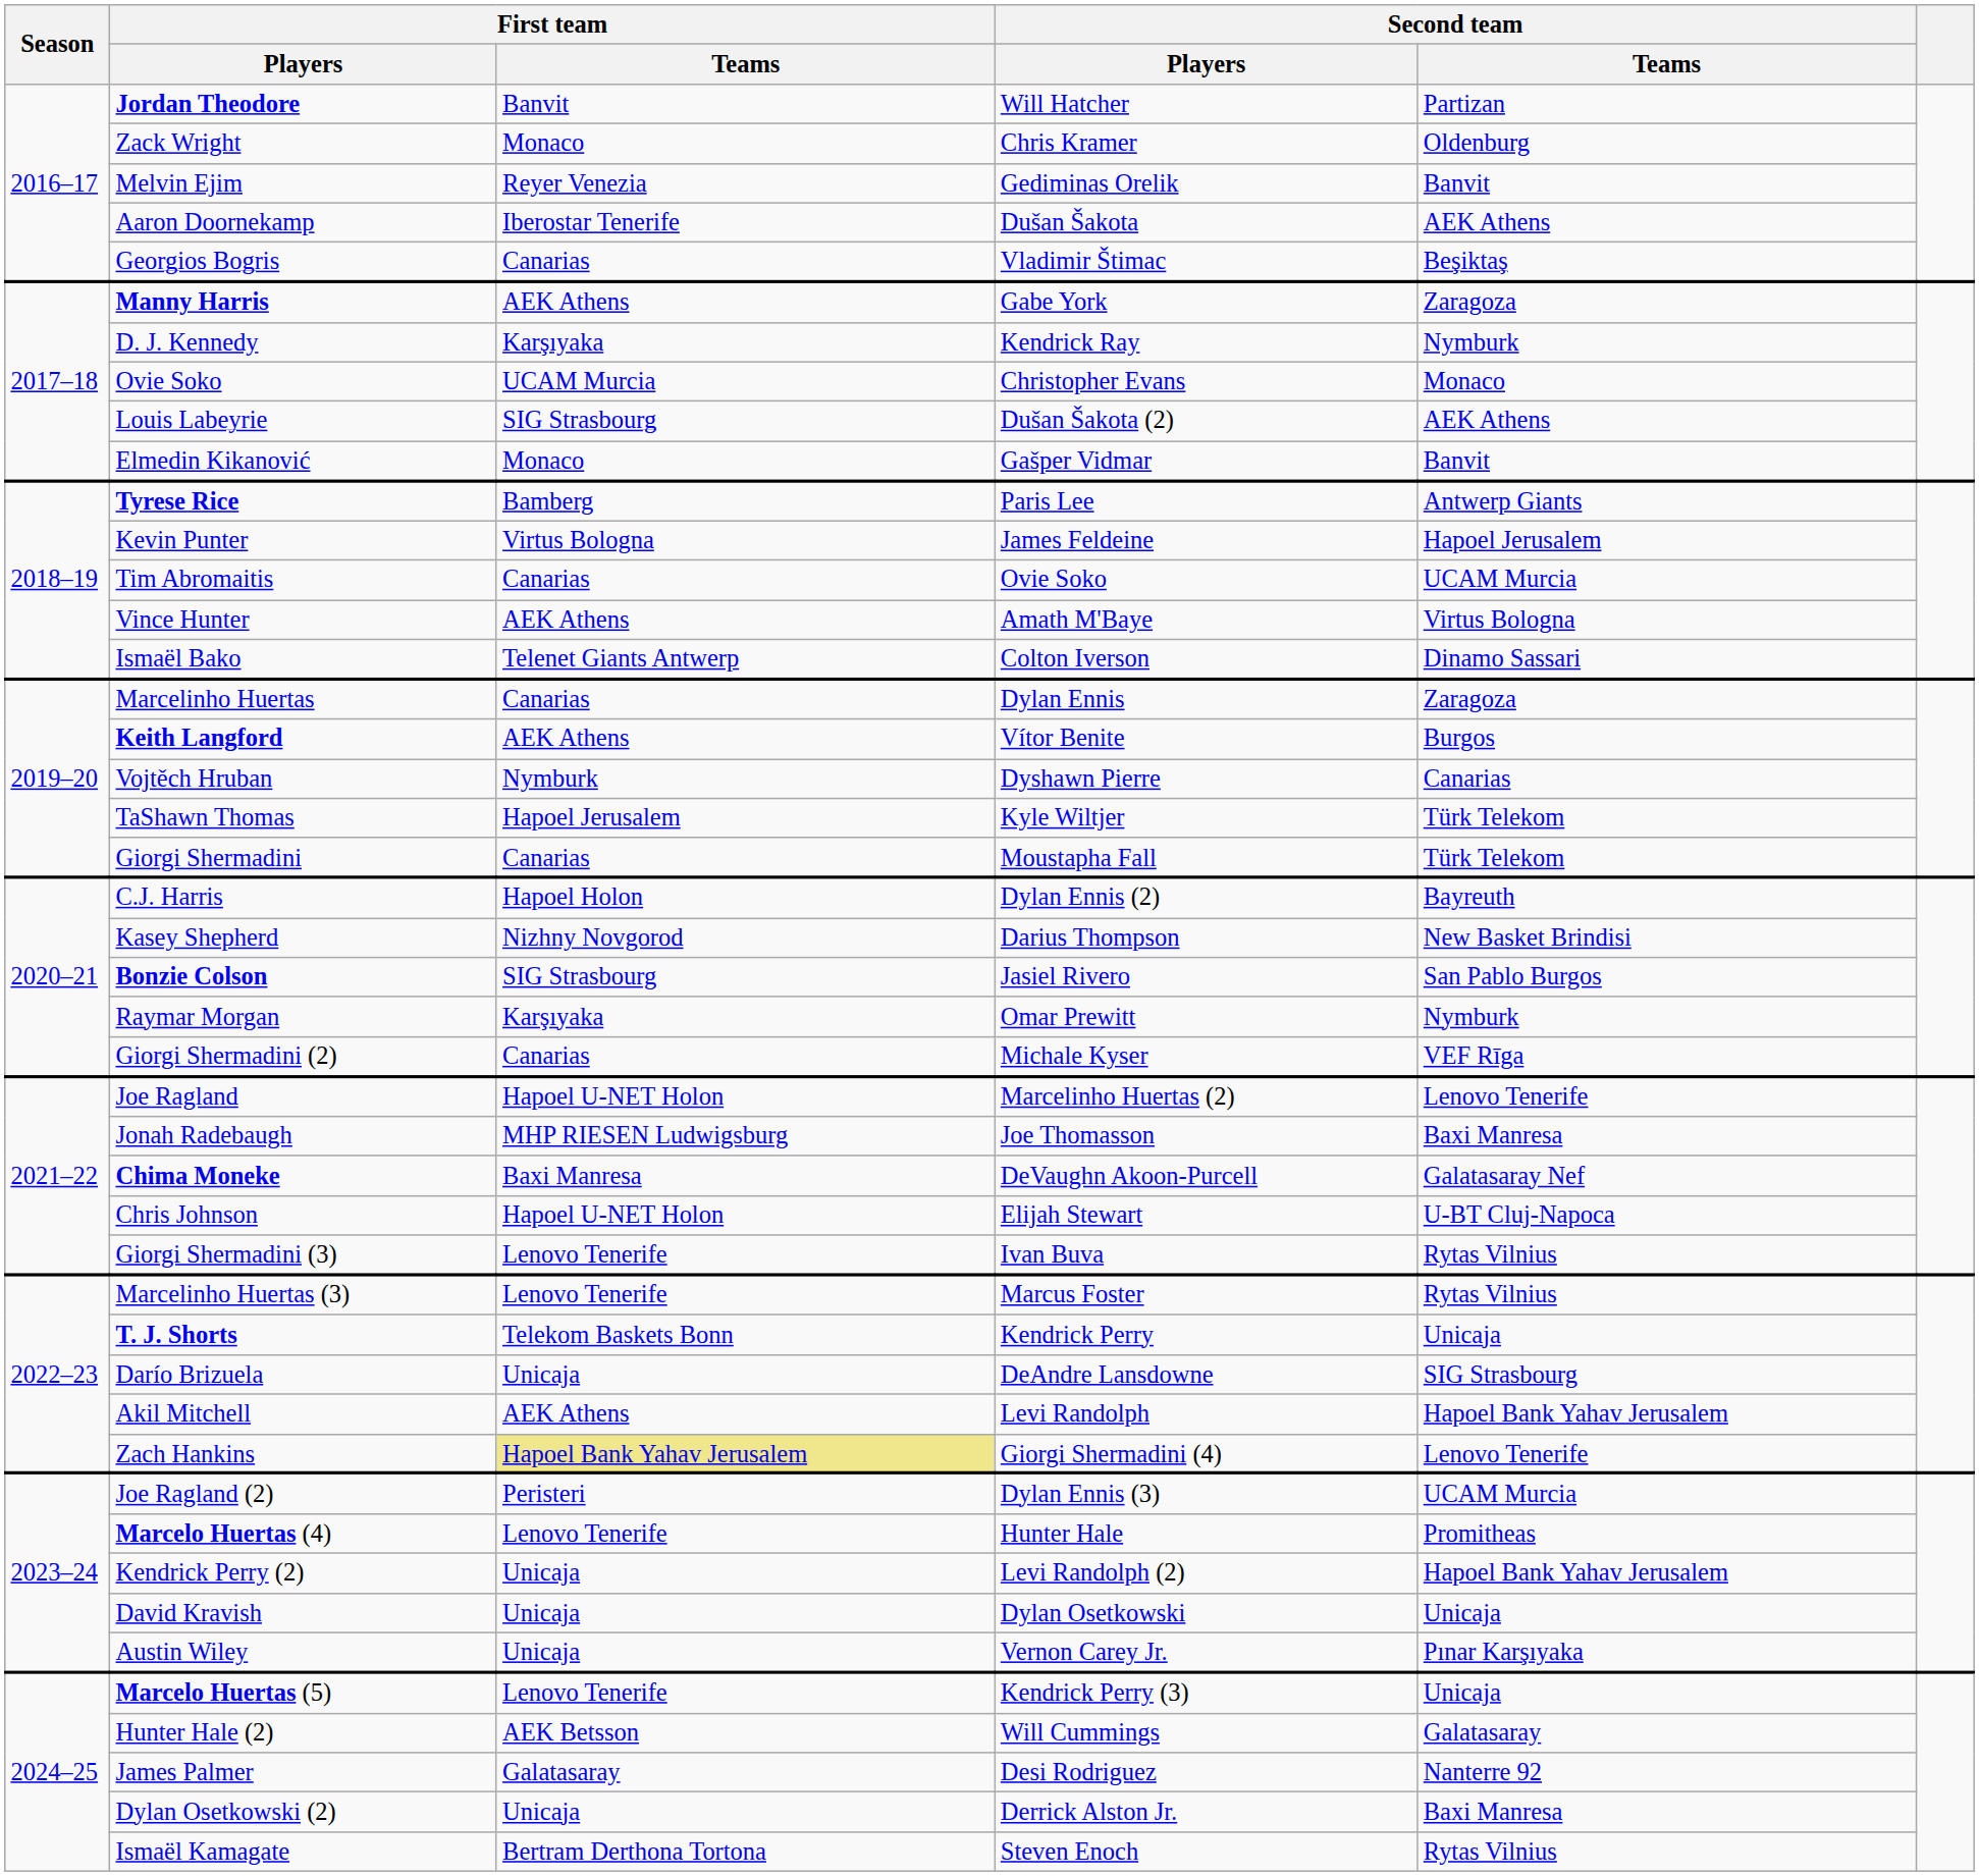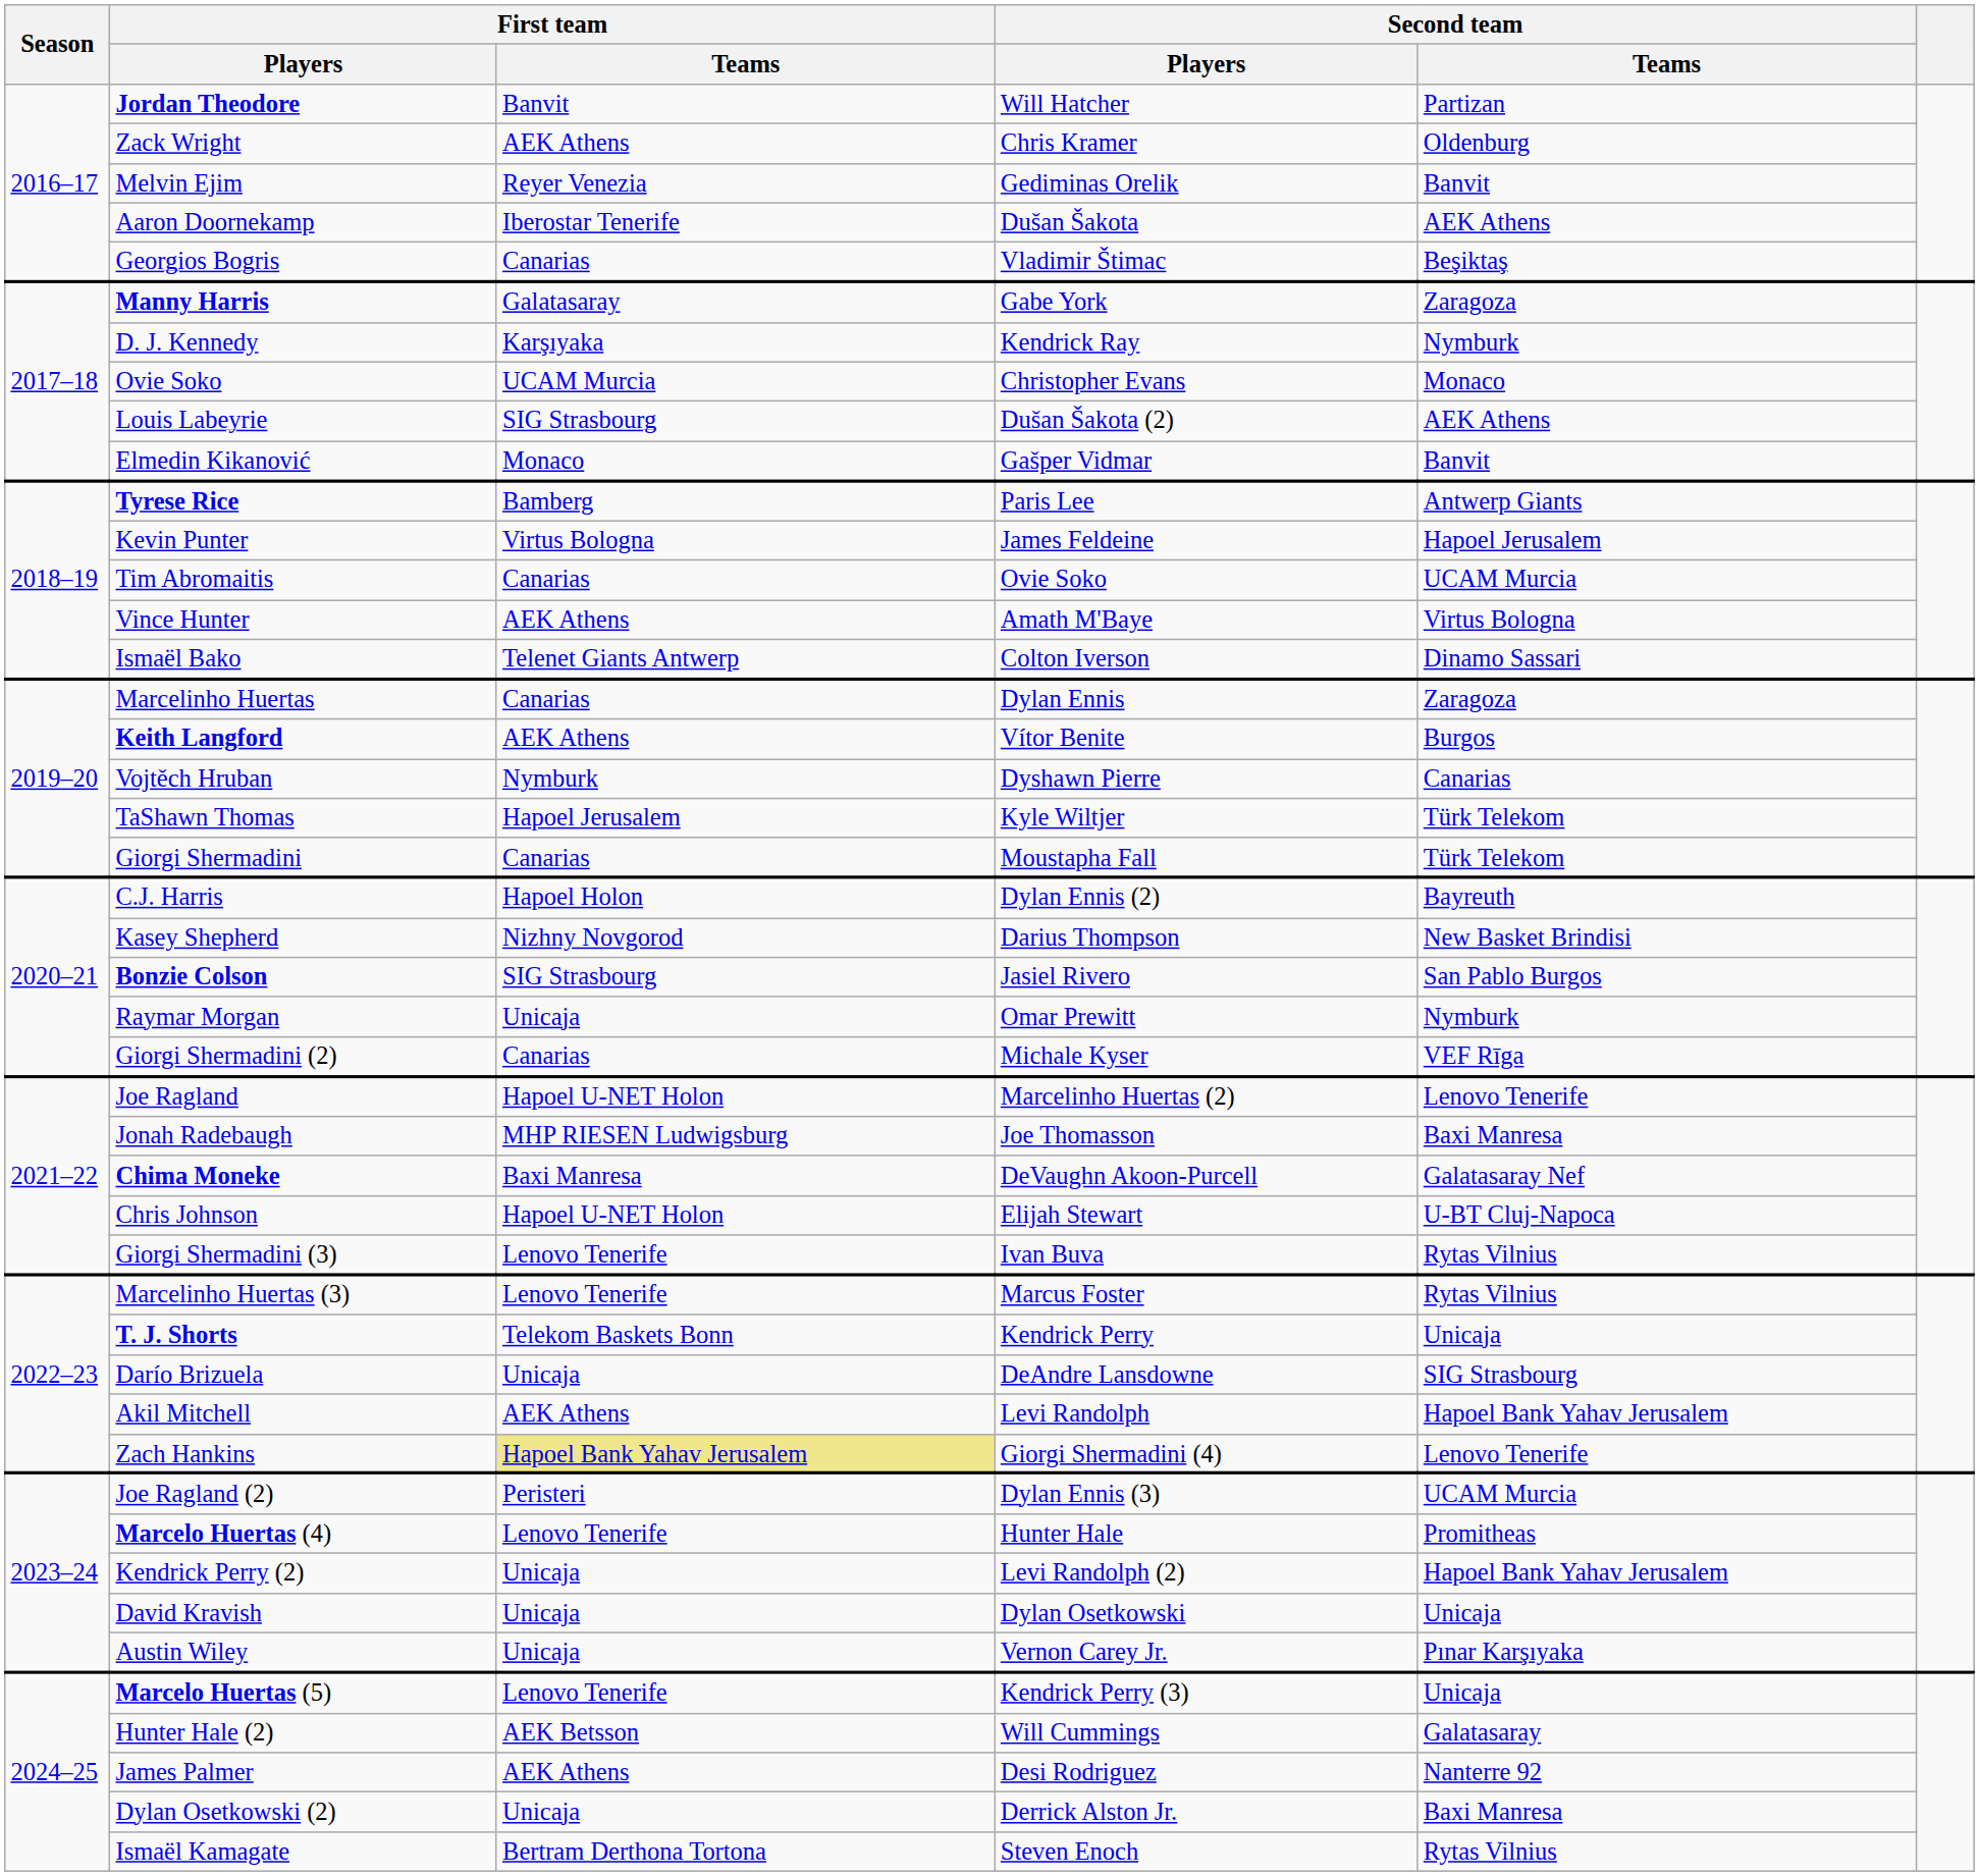Zack Wright | First team / Teams: Monaco -> AEK Athens
Manny Harris | First team / Teams: AEK Athens -> Galatasaray
Raymar Morgan | First team / Teams: Karşıyaka -> Unicaja
James Palmer | First team / Teams: Galatasaray -> AEK Athens
